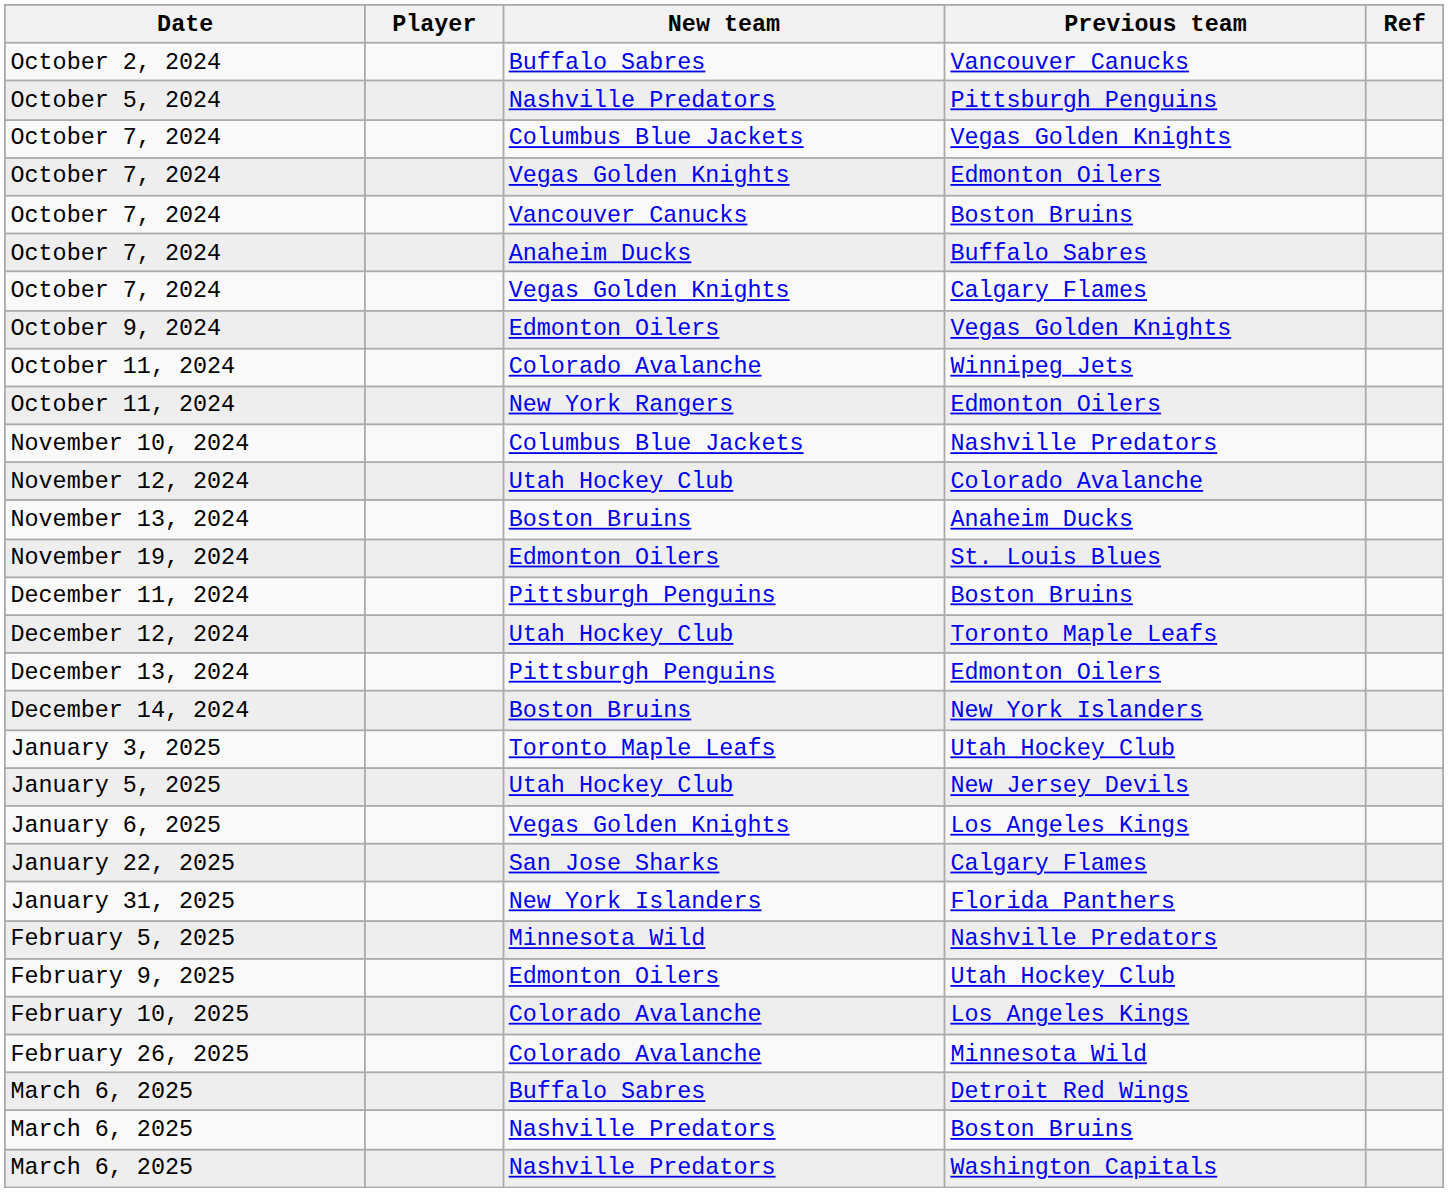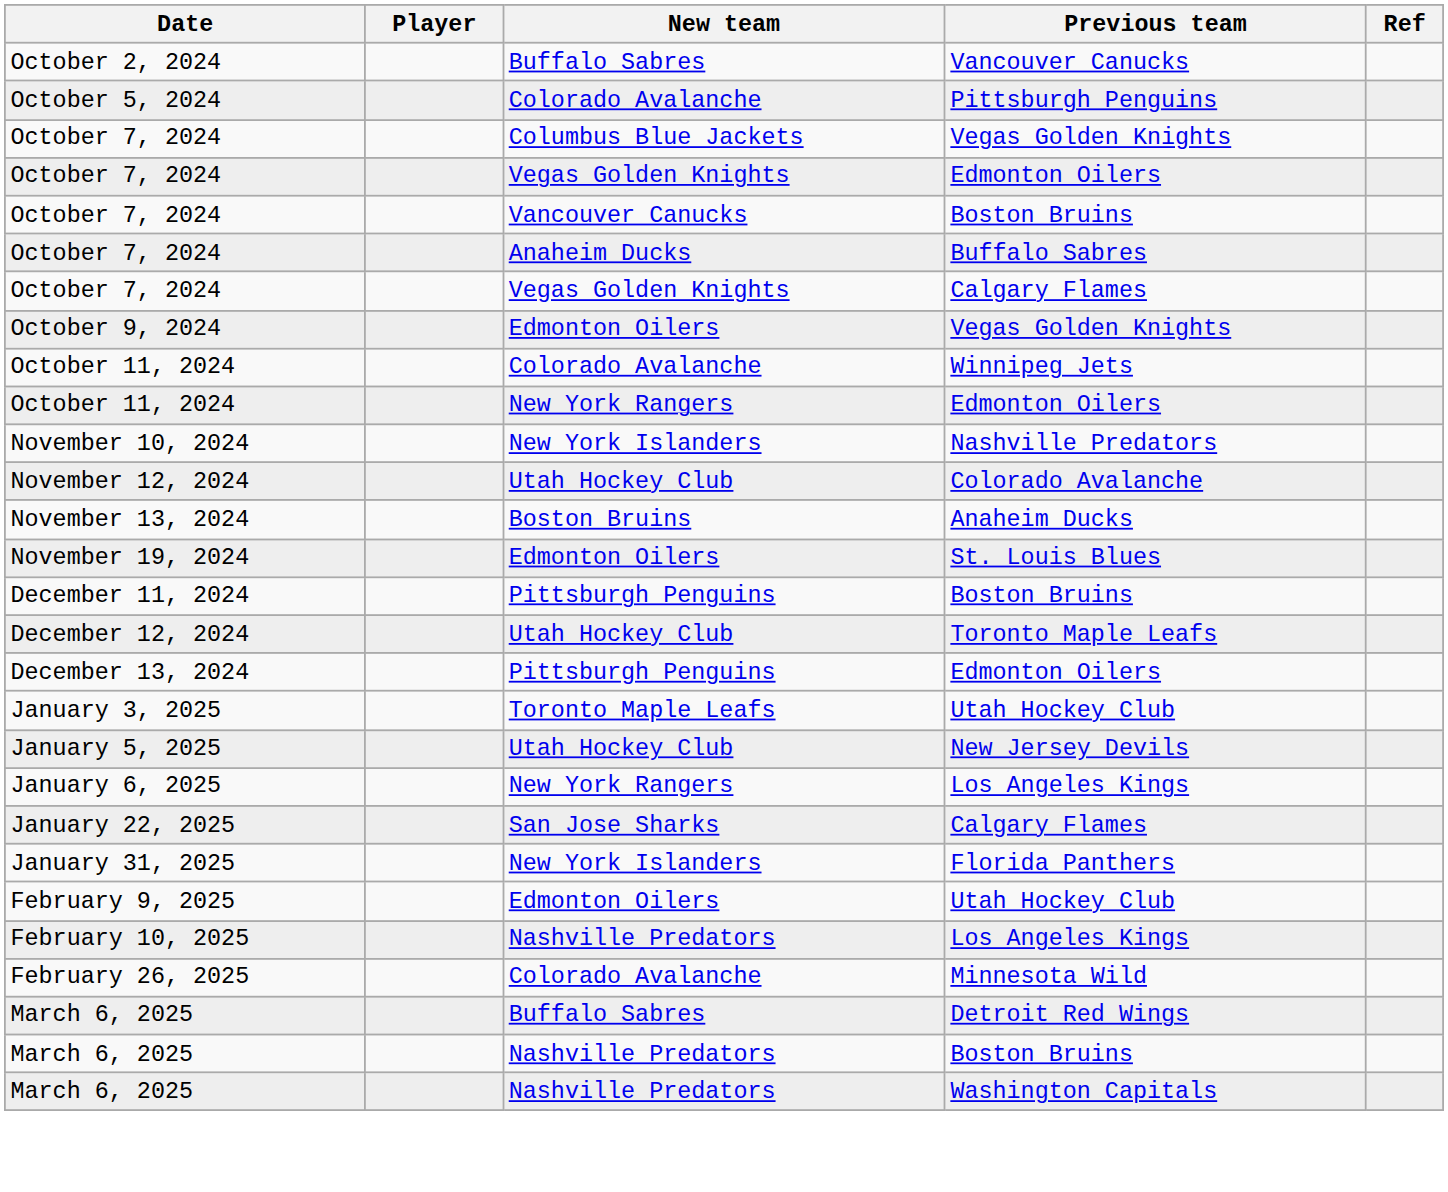October 5, 2024 | New team: Nashville Predators -> Colorado Avalanche
November 10, 2024 | New team: Columbus Blue Jackets -> New York Islanders
- row: December 14, 2024 | Boston Bruins | New York Islanders
January 6, 2025 | New team: Vegas Golden Knights -> New York Rangers
- row: February 5, 2025 | Minnesota Wild | Nashville Predators
February 10, 2025 | New team: Colorado Avalanche -> Nashville Predators
